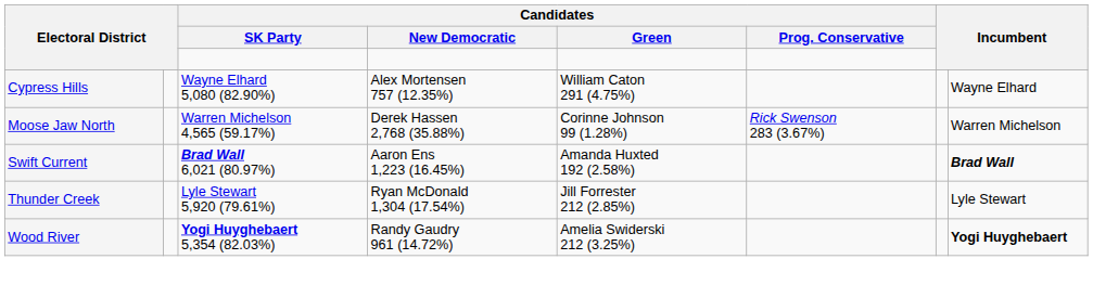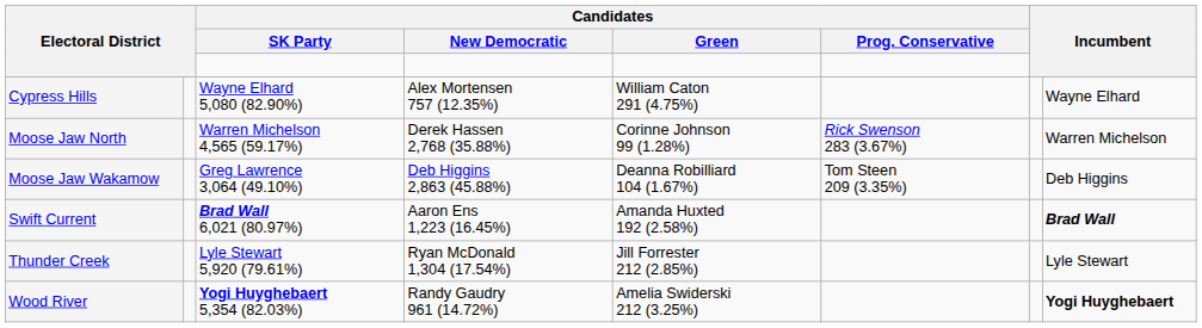+ row: Moose Jaw Wakamow | Greg Lawrence 3,064 (49.10%) | Deb Higgins 2,863 (45.88%) | Deanna Robilliard 104 (1.67%) | Tom Steen 209 (3.35%) | Deb Higgins
